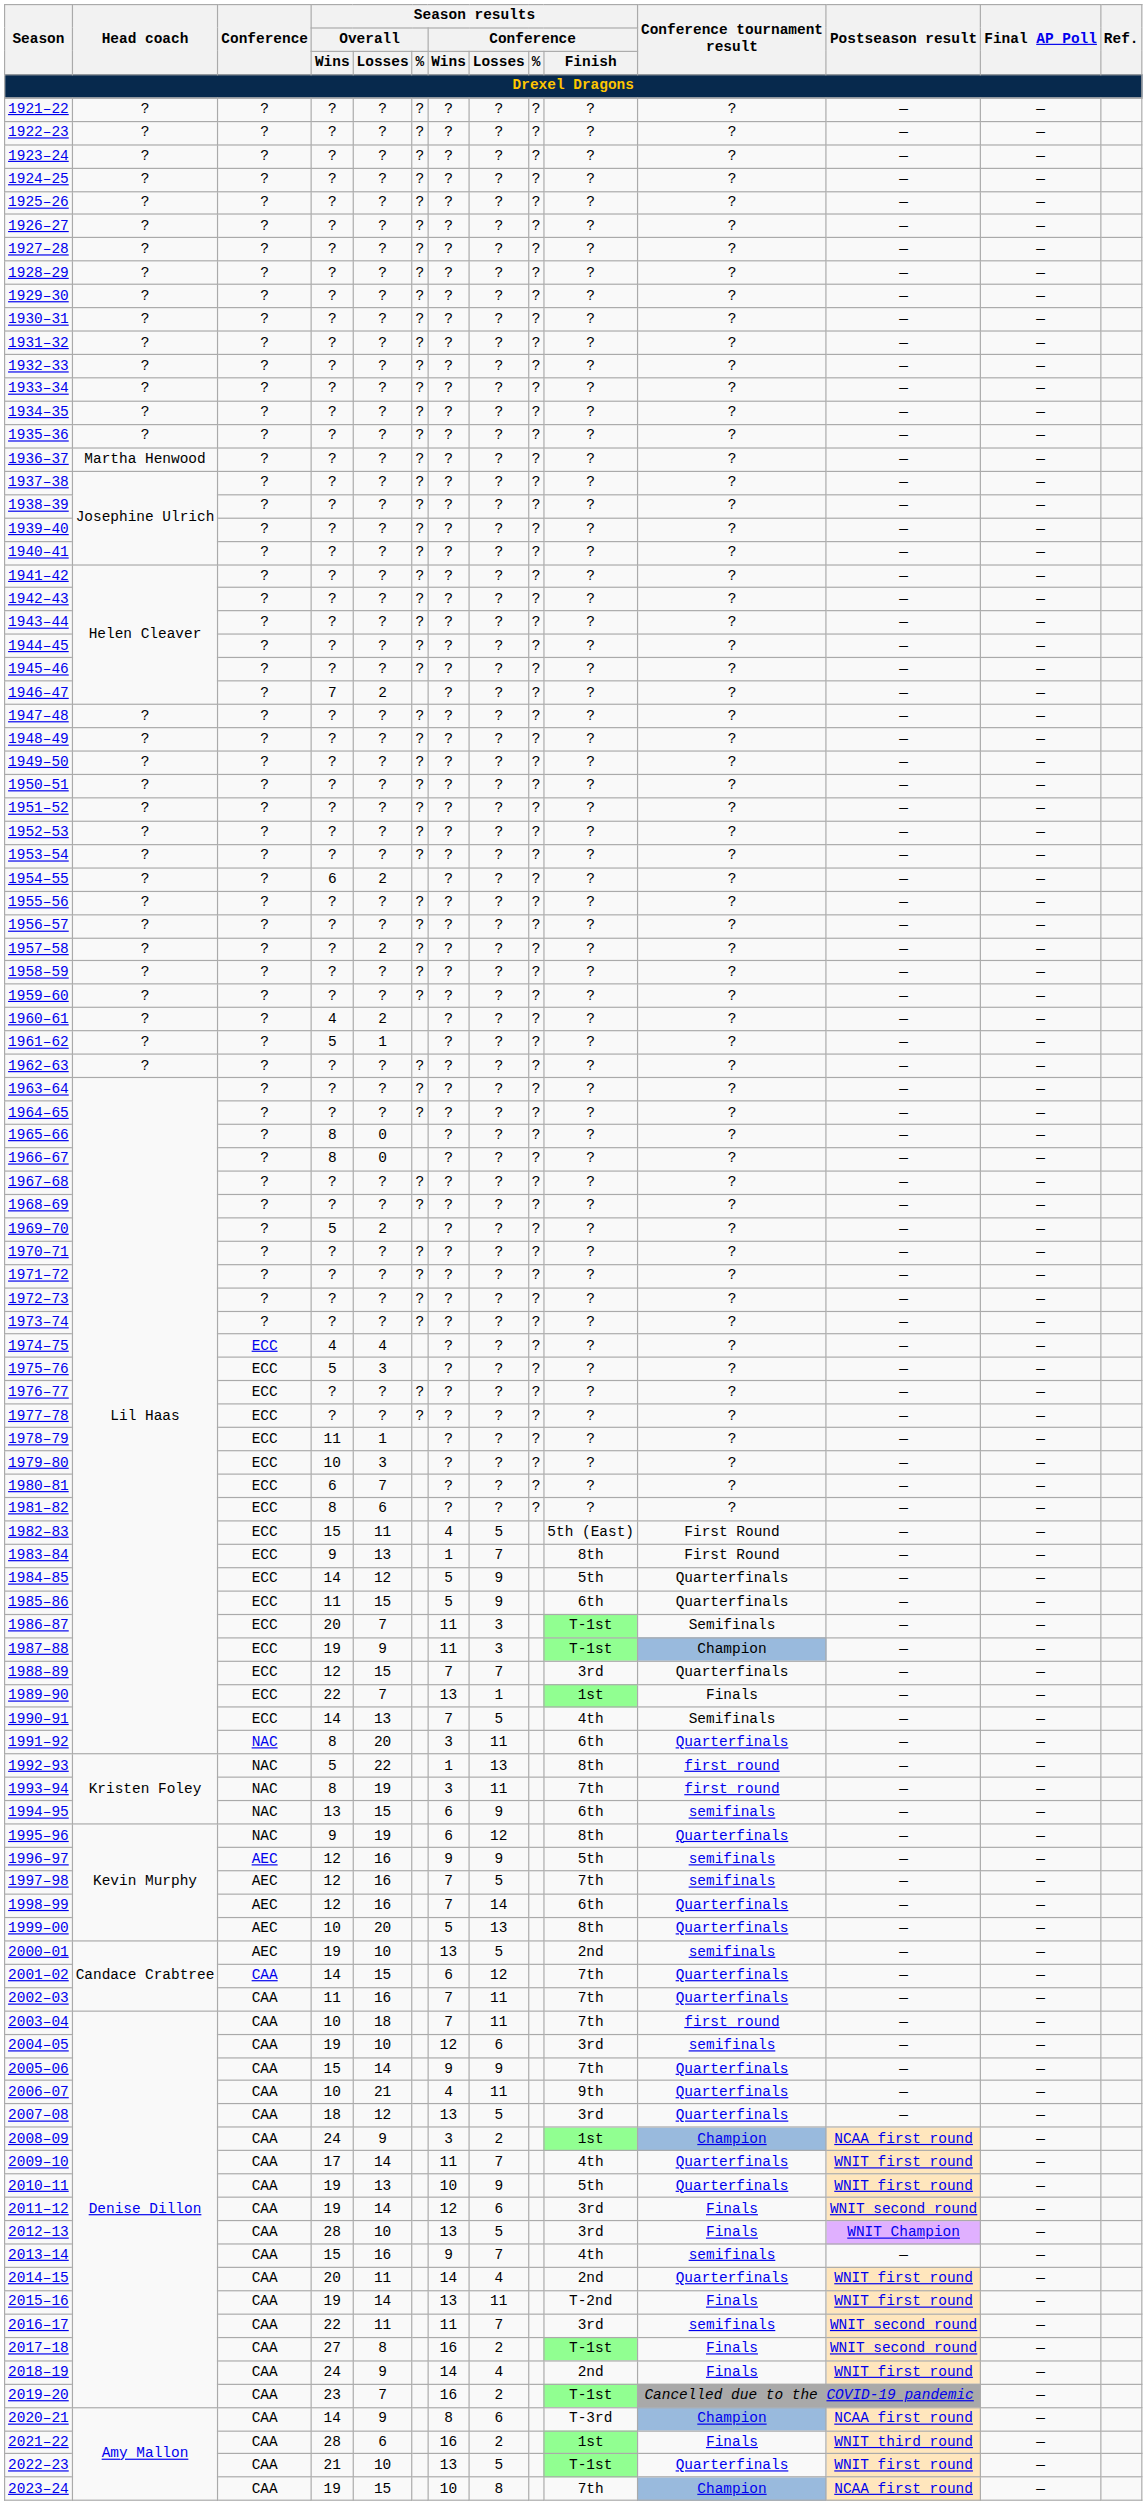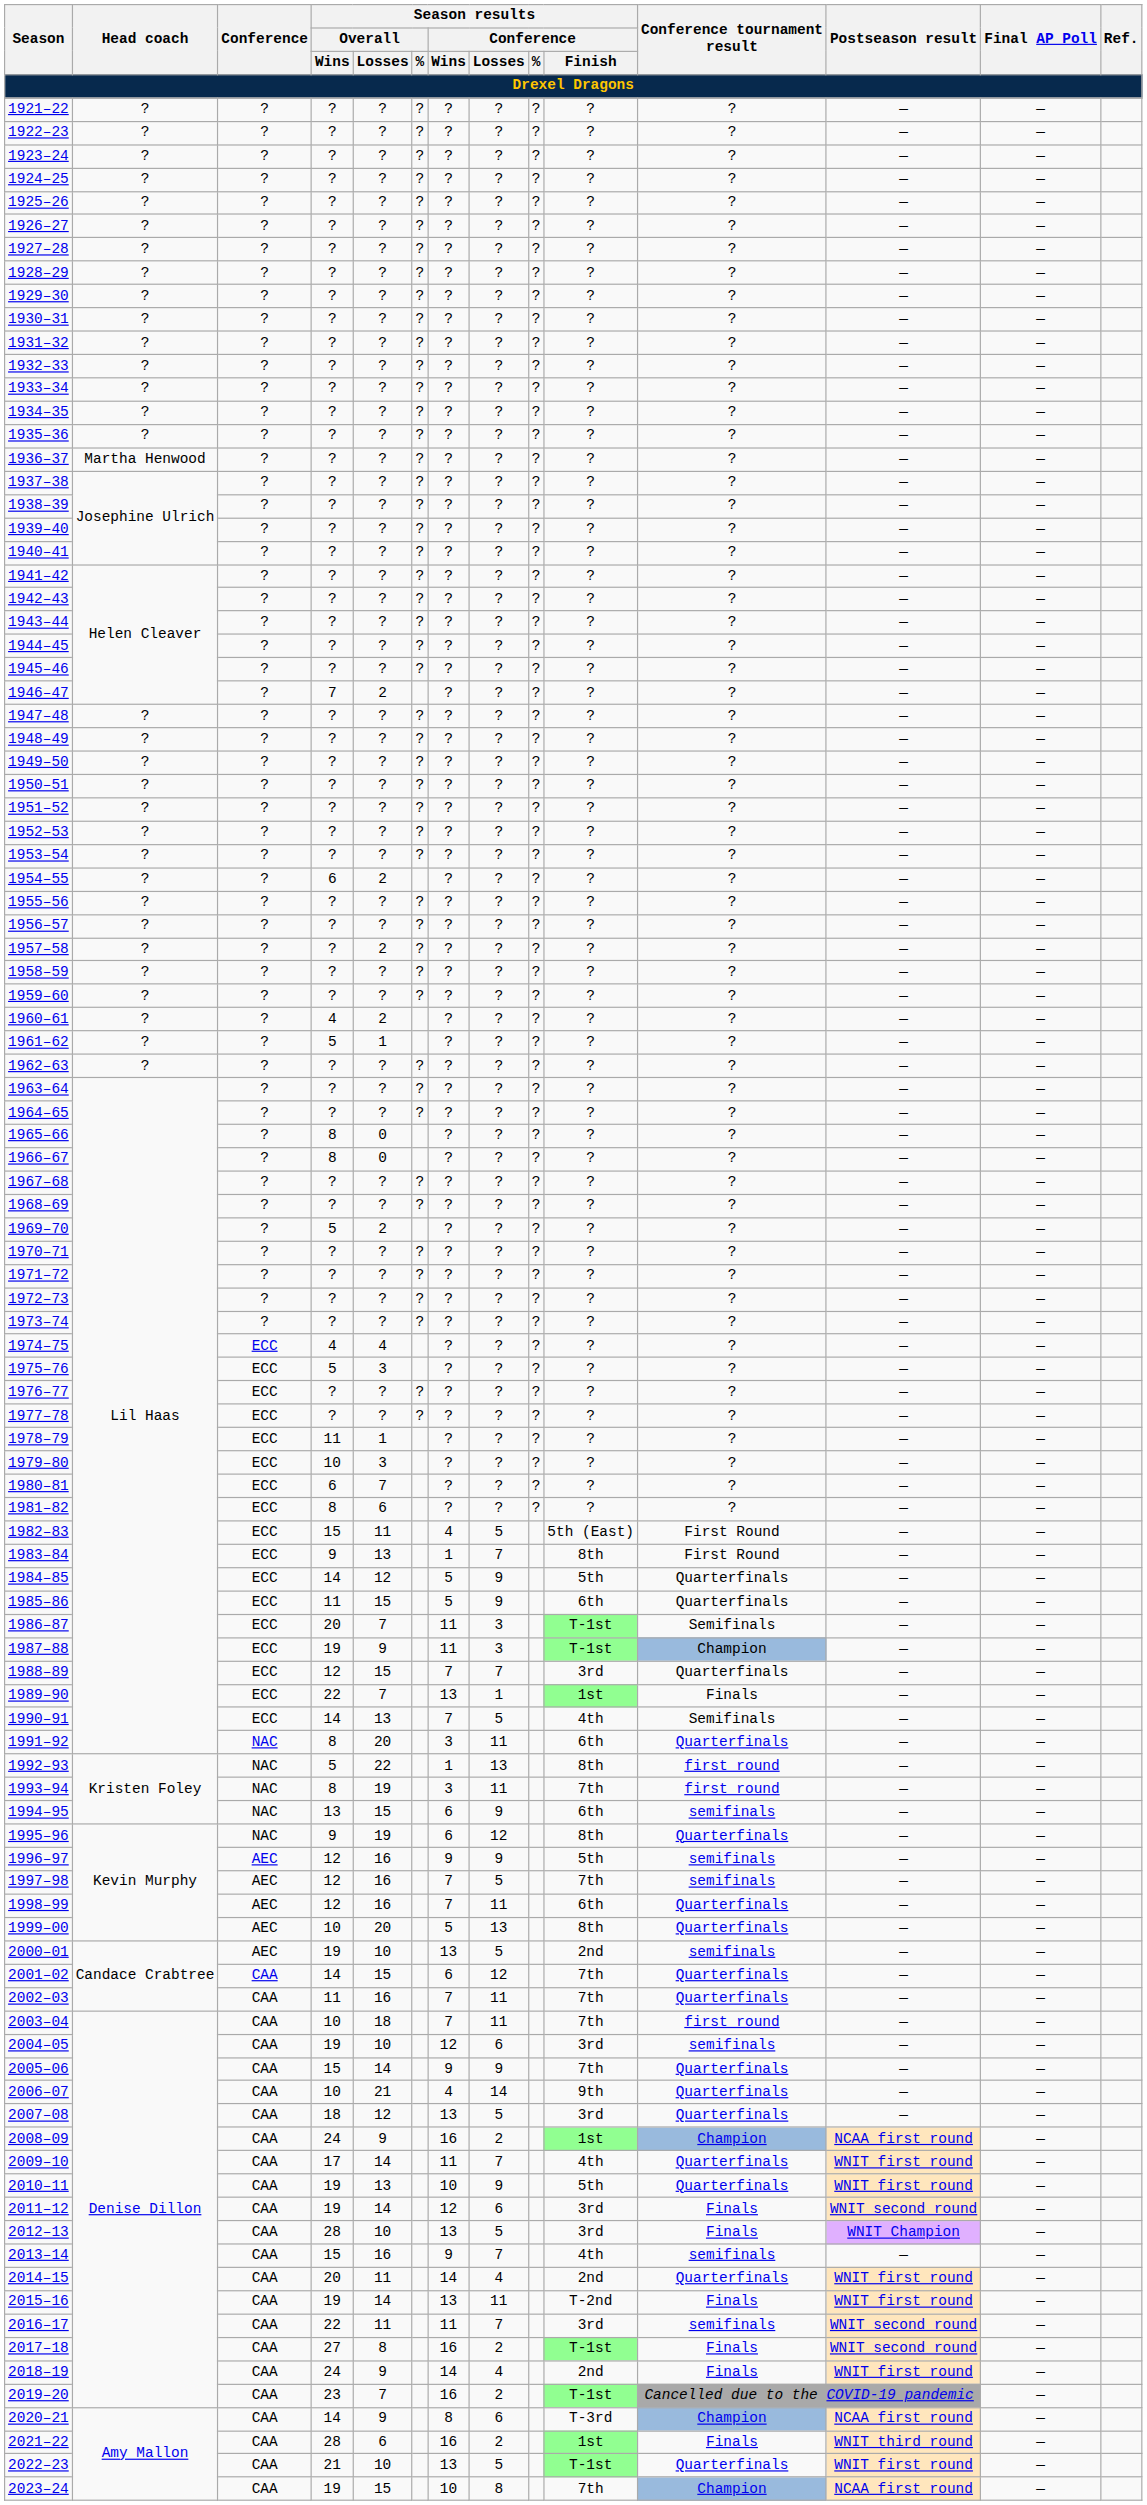1998–99 | Season results / Conference / Losses: 14 -> 11
2006–07 | Season results / Conference / Losses: 11 -> 14
2008–09 | Season results / Conference / Wins: 3 -> 16
